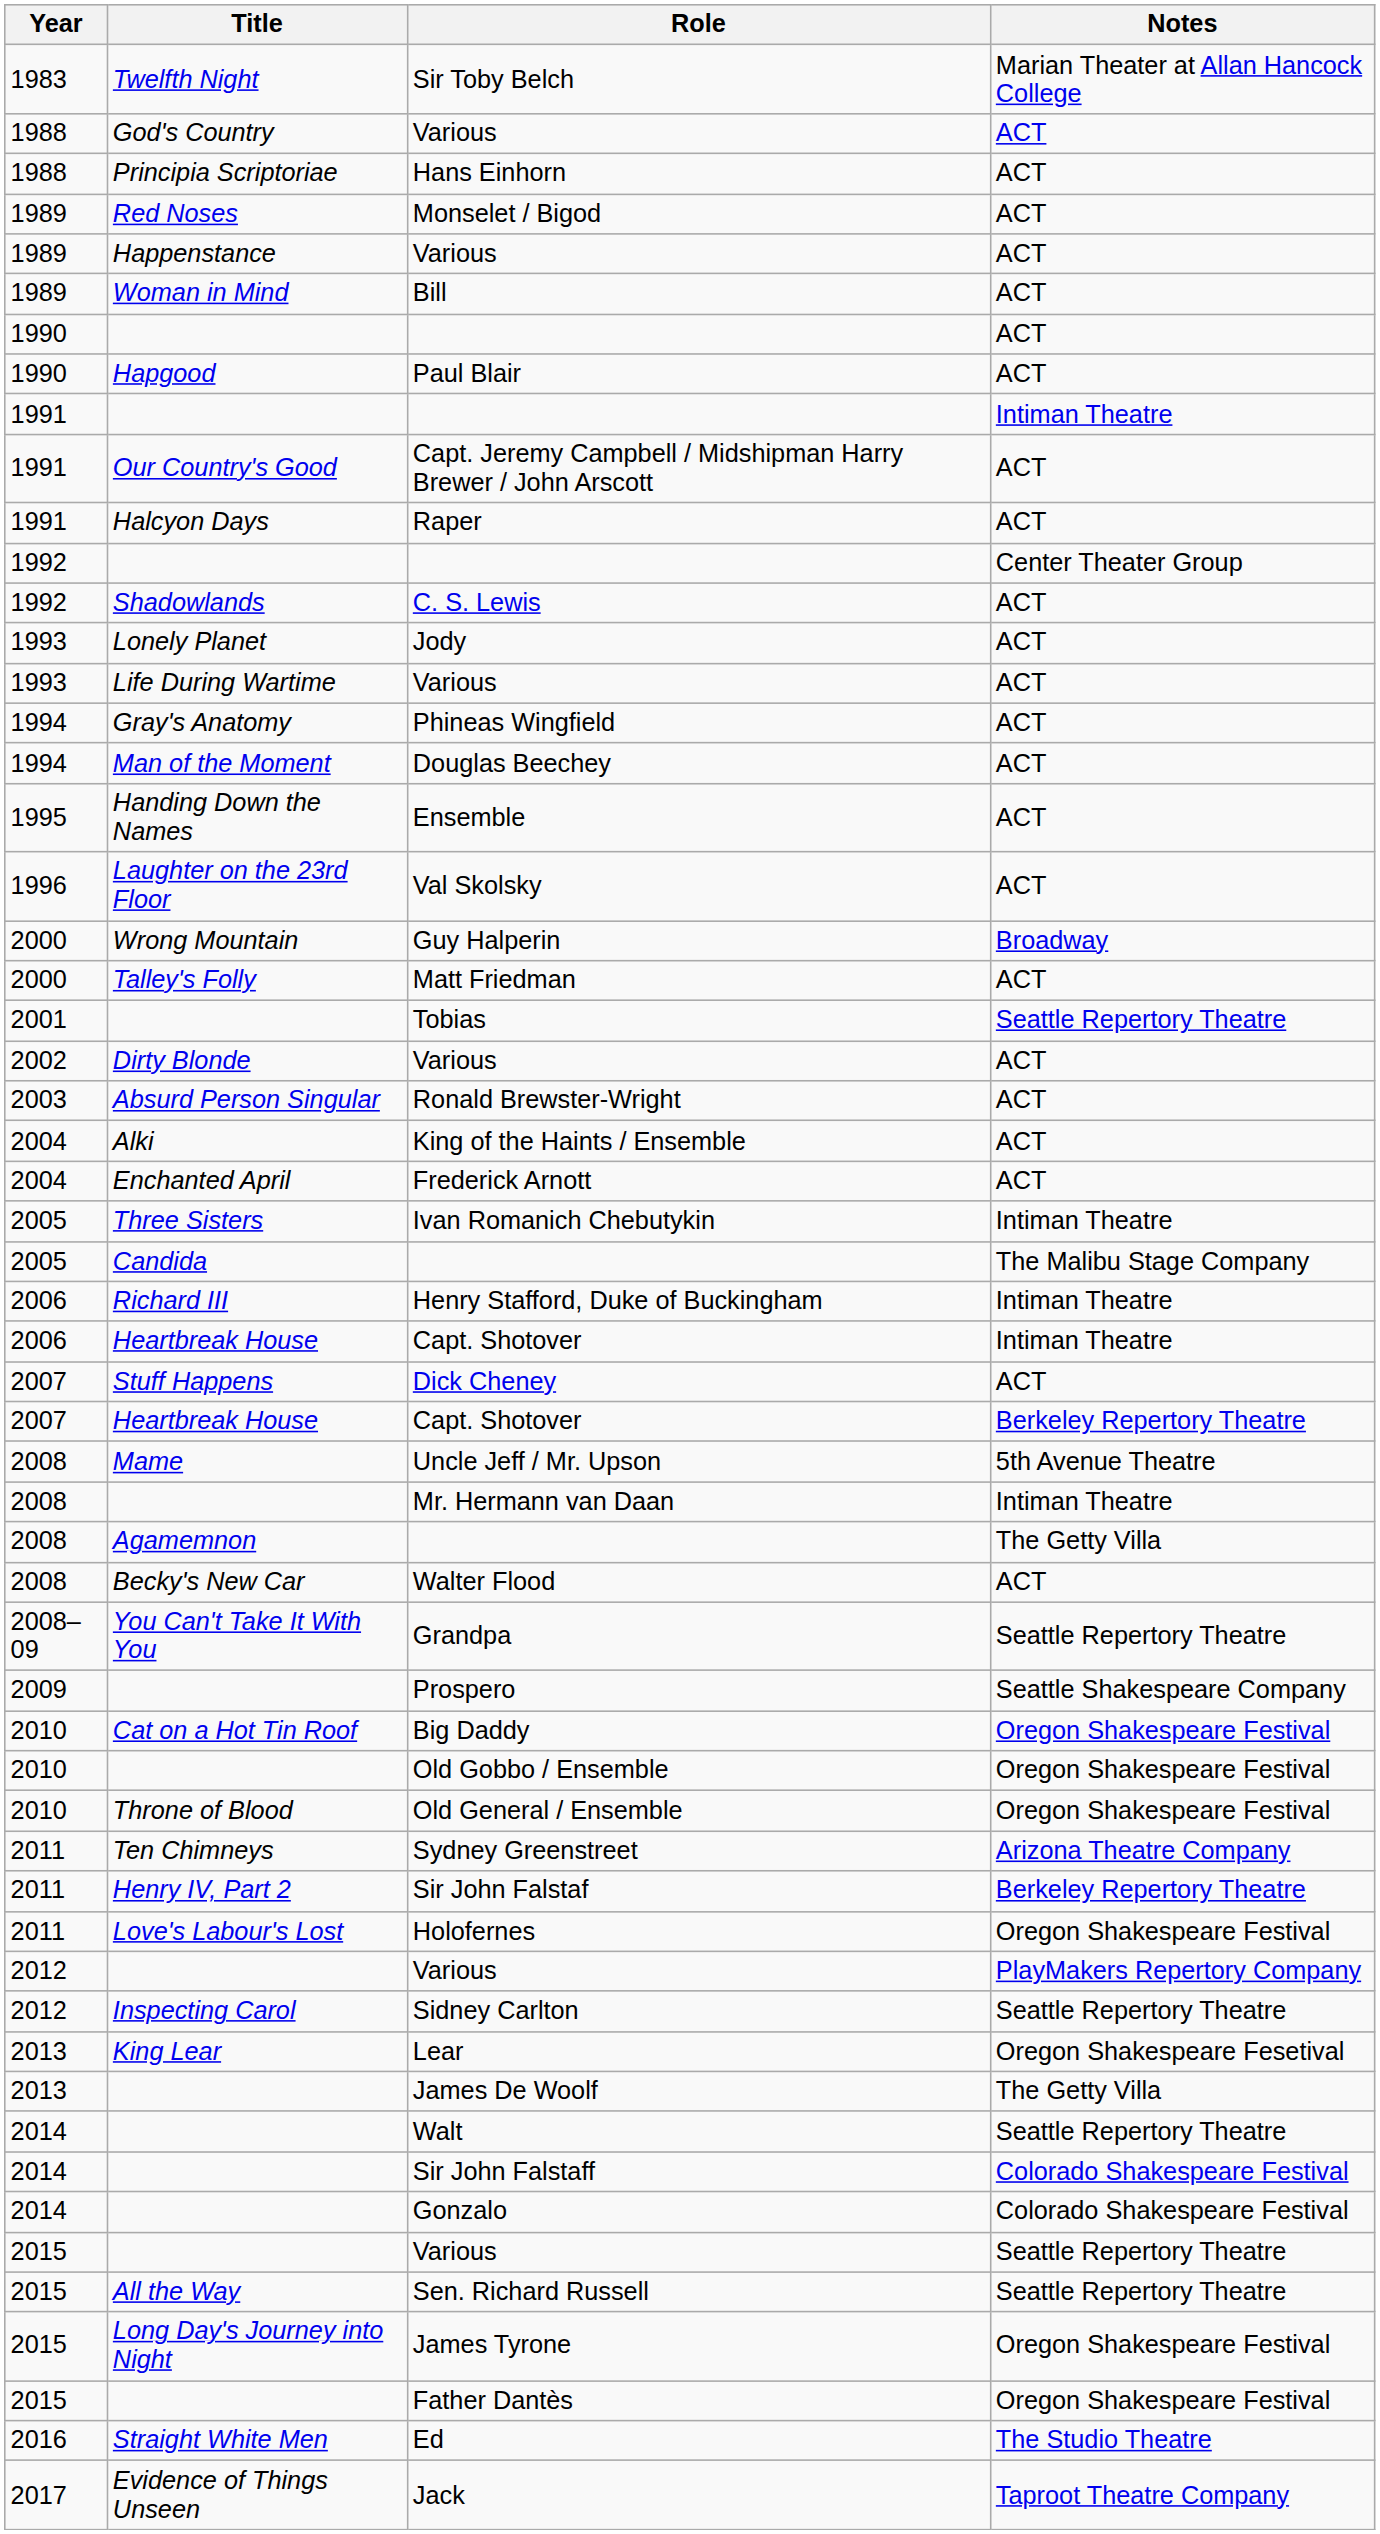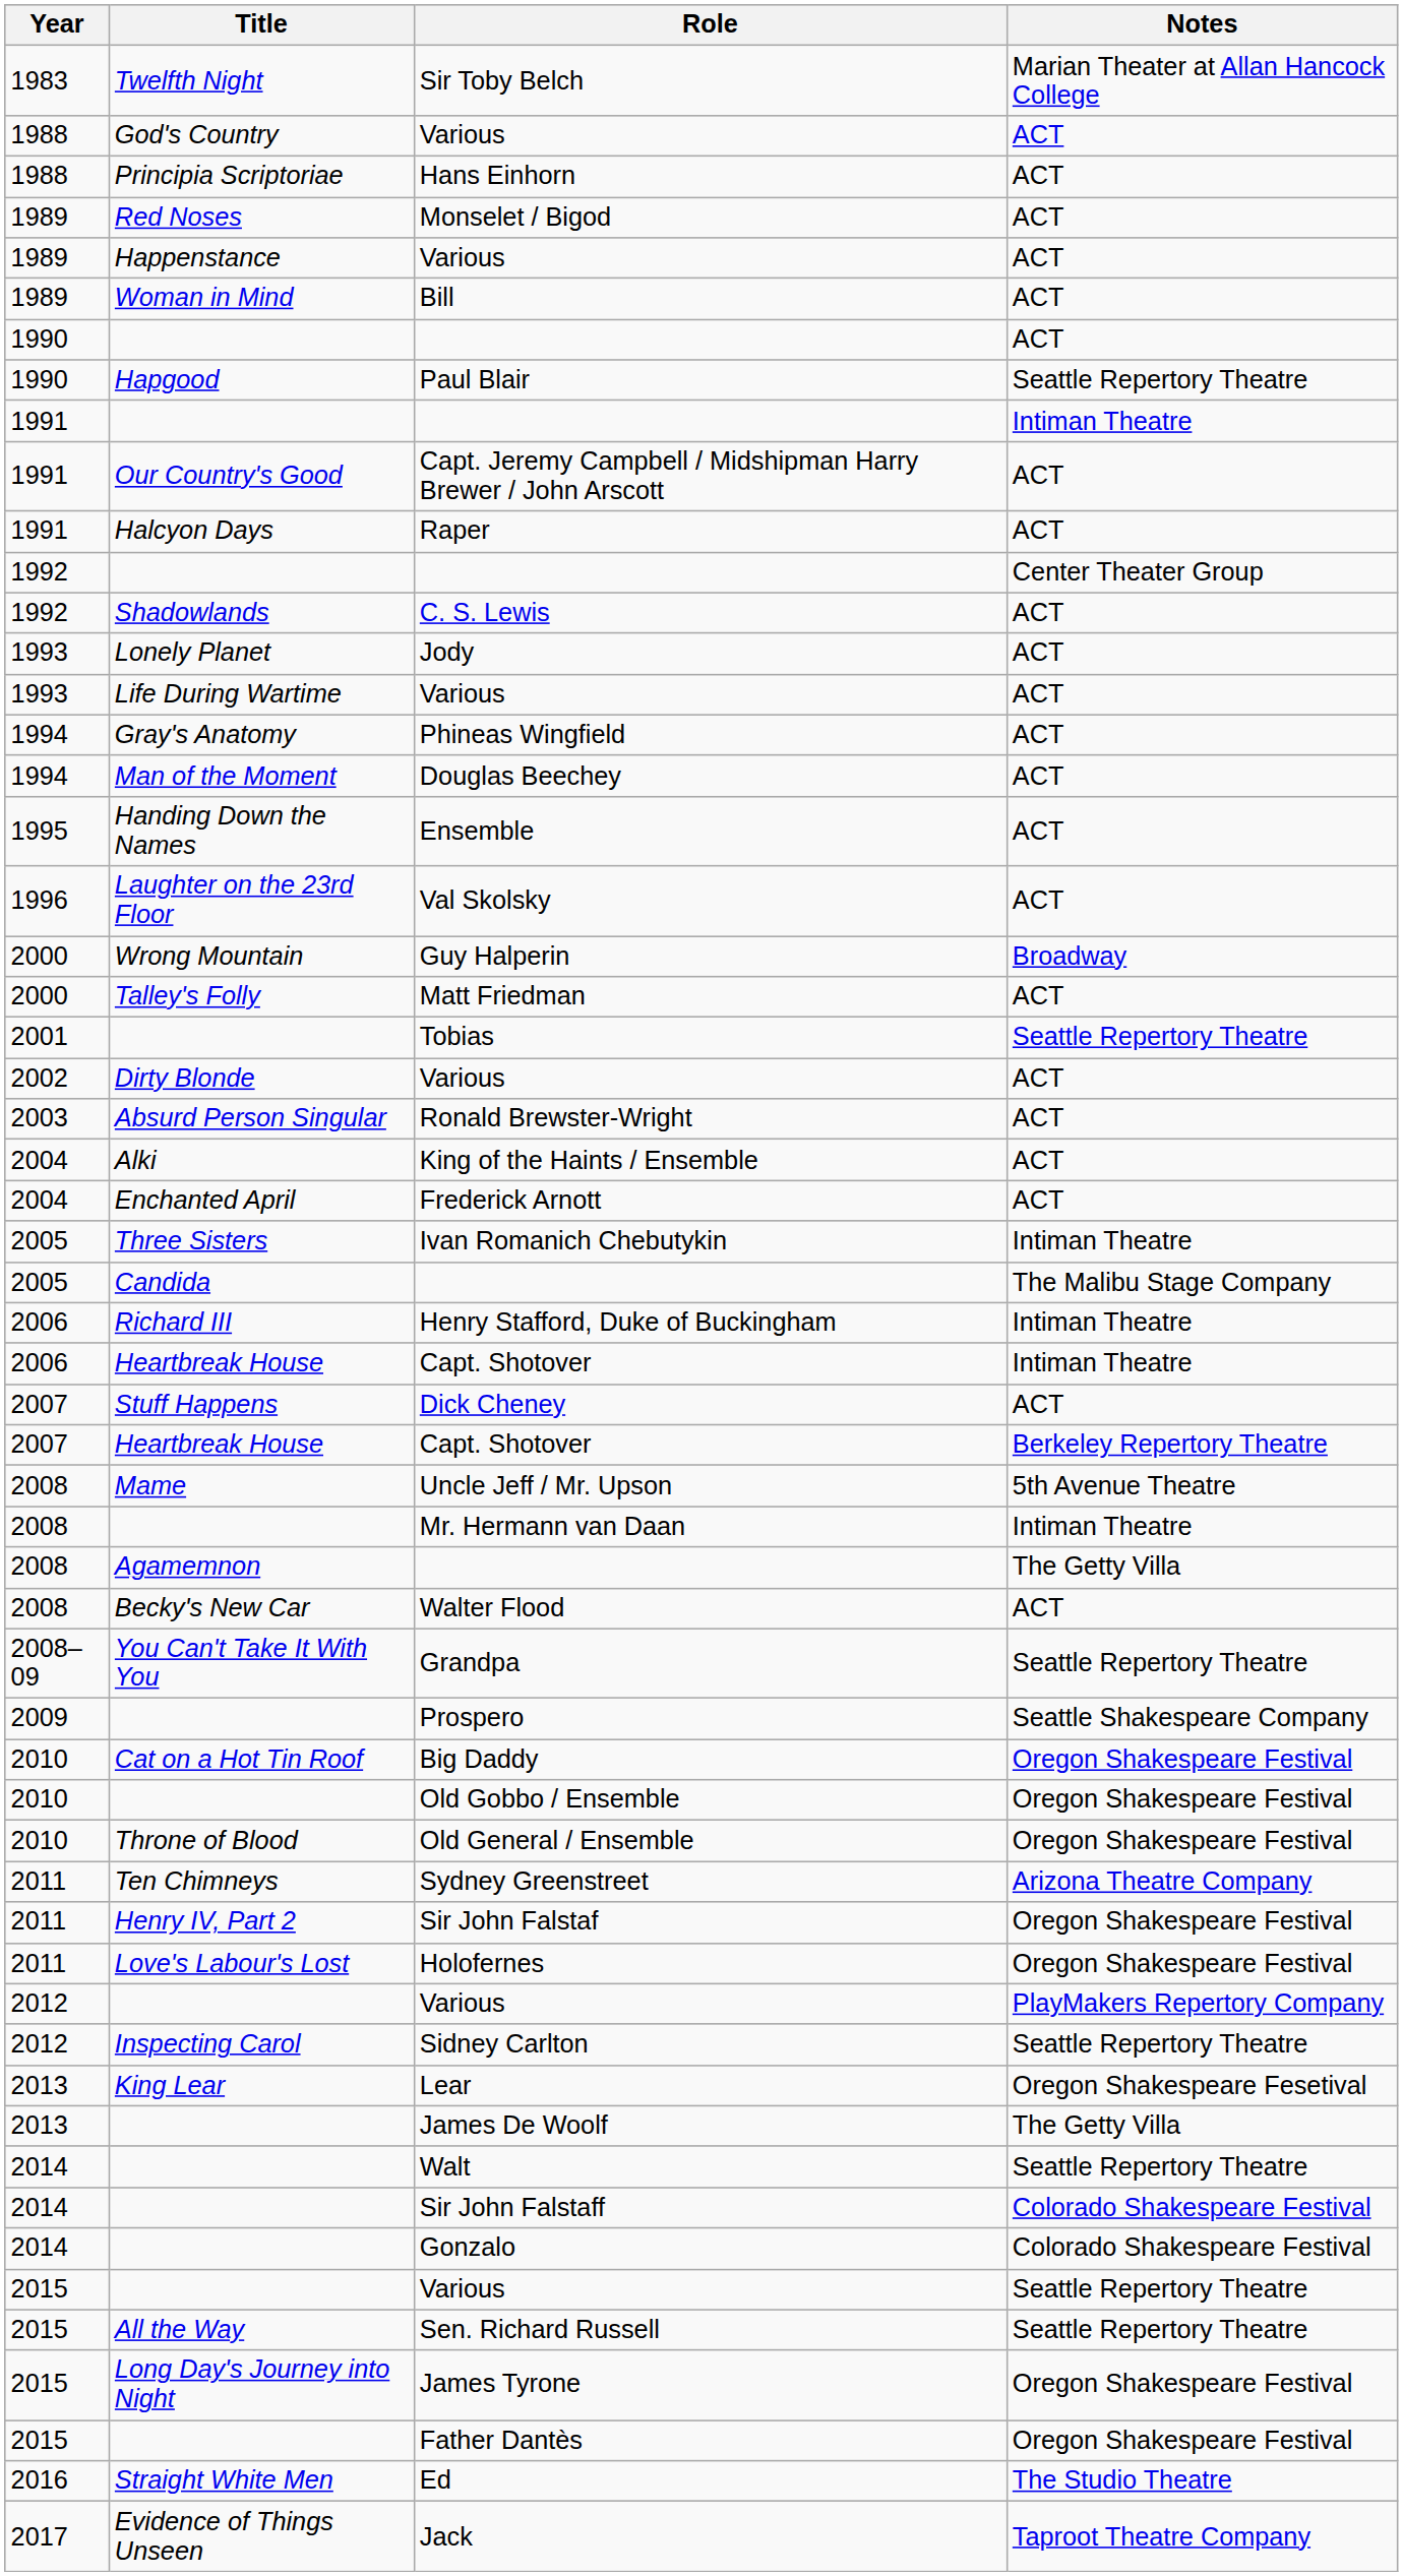Paul Blair | Notes: ACT -> Seattle Repertory Theatre
Sir John Falstaf | Notes: Berkeley Repertory Theatre -> Oregon Shakespeare Festival
